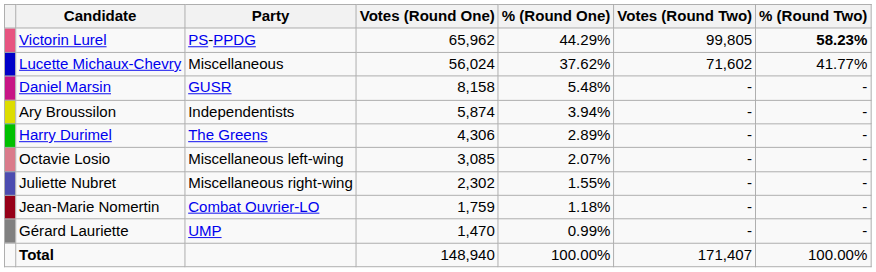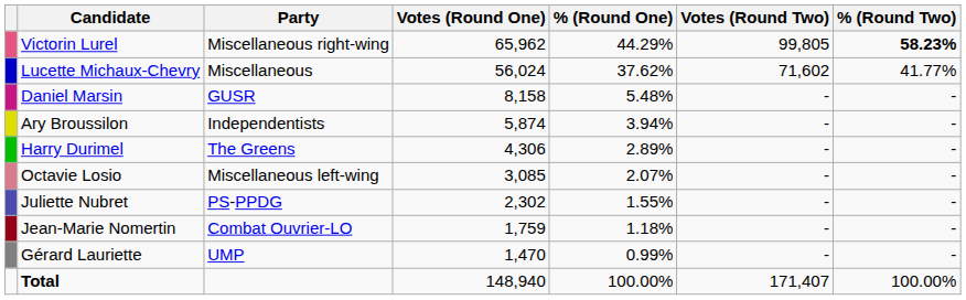Victorin Lurel | Party: PS-PPDG -> Miscellaneous right-wing
Juliette Nubret | Party: Miscellaneous right-wing -> PS-PPDG
